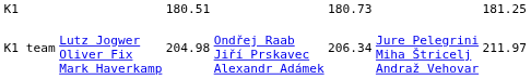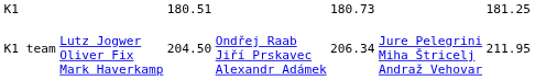K1 team | column 3: 204.98 -> 204.50
K1 team | column 7: 211.97 -> 211.95
